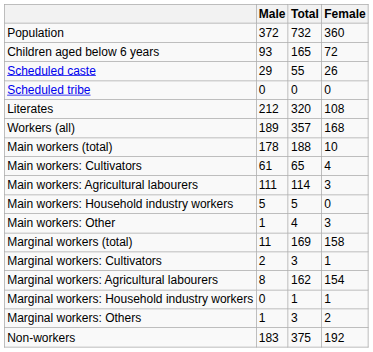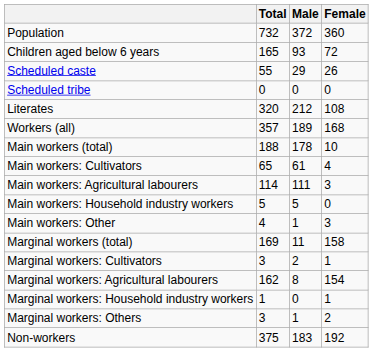columns swapped: Total <-> Male
